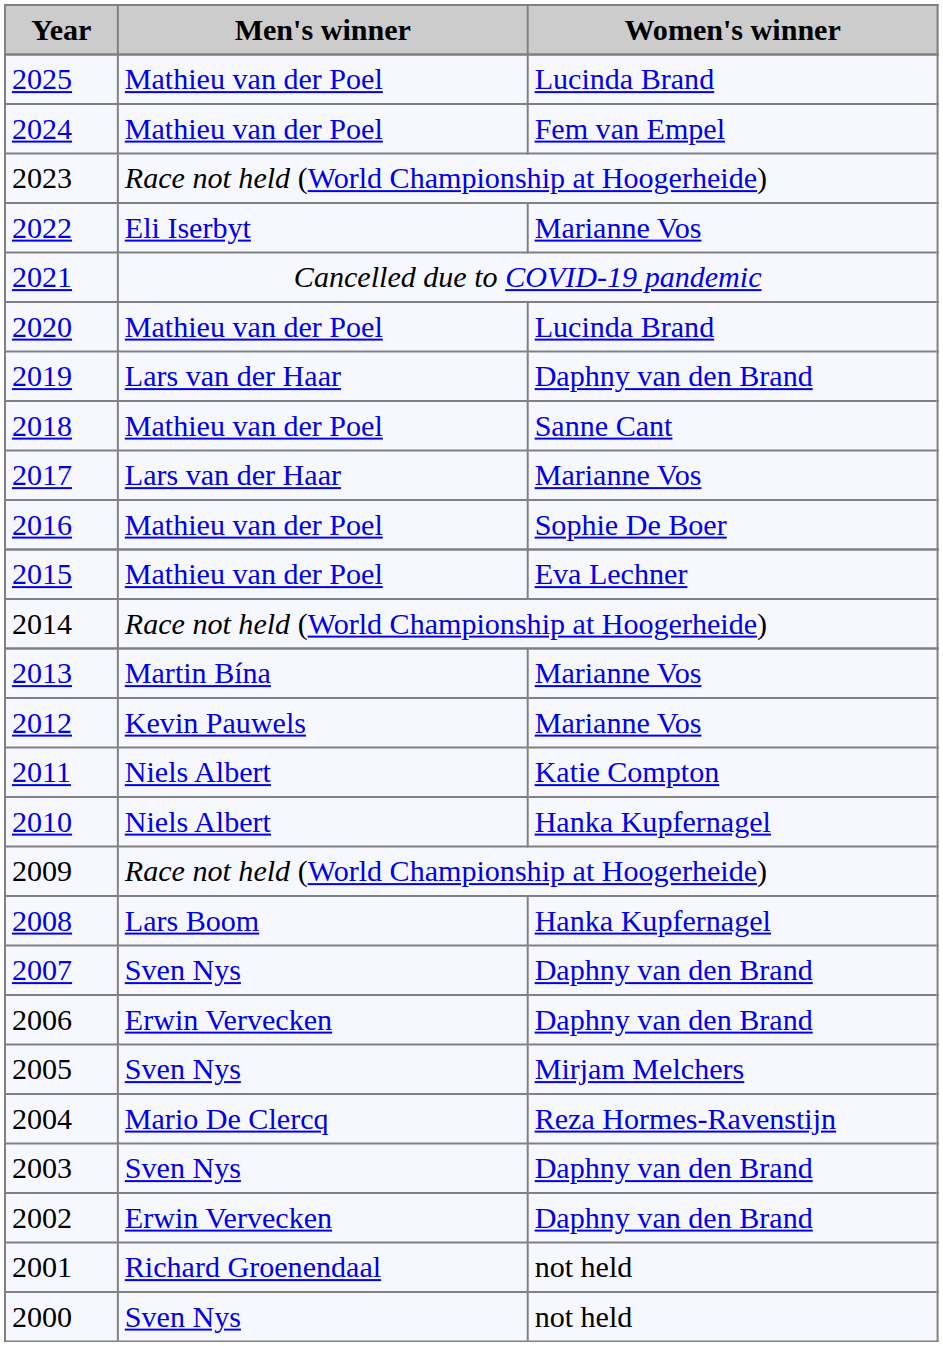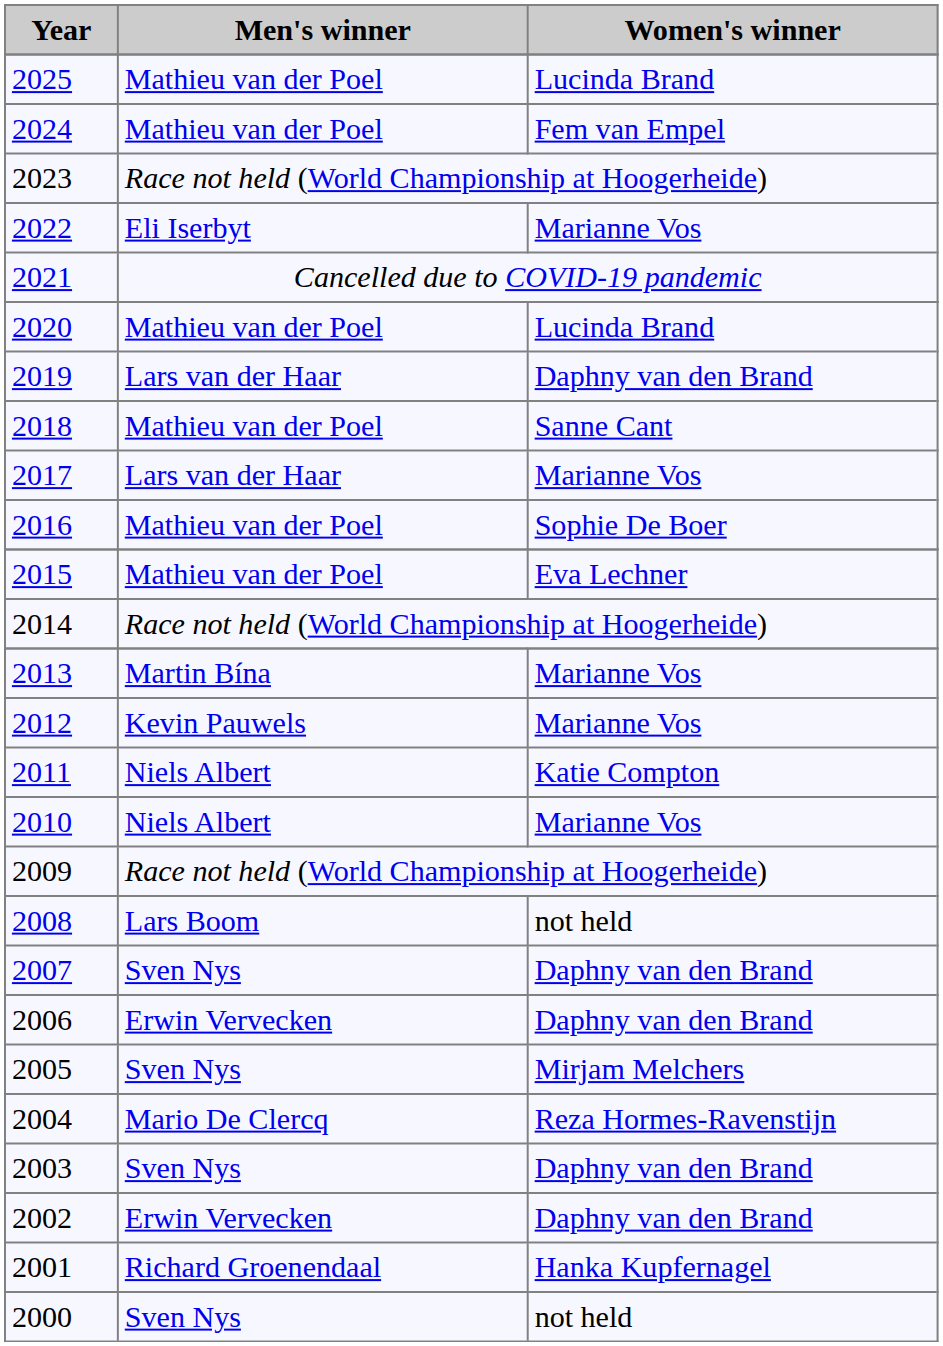2010 | Women's winner: Hanka Kupfernagel -> Marianne Vos
2008 | Women's winner: Hanka Kupfernagel -> not held
2001 | Women's winner: not held -> Hanka Kupfernagel
